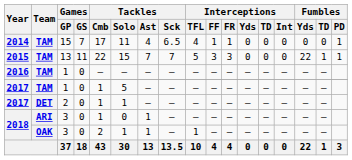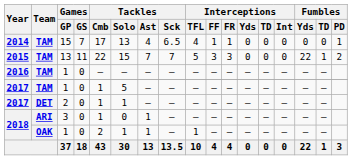2014 | Tackles / Solo: 11 -> 13
2015 | Fumbles / PD: 1 -> 2
2018 / OAK | Games / GP: 3 -> 1
